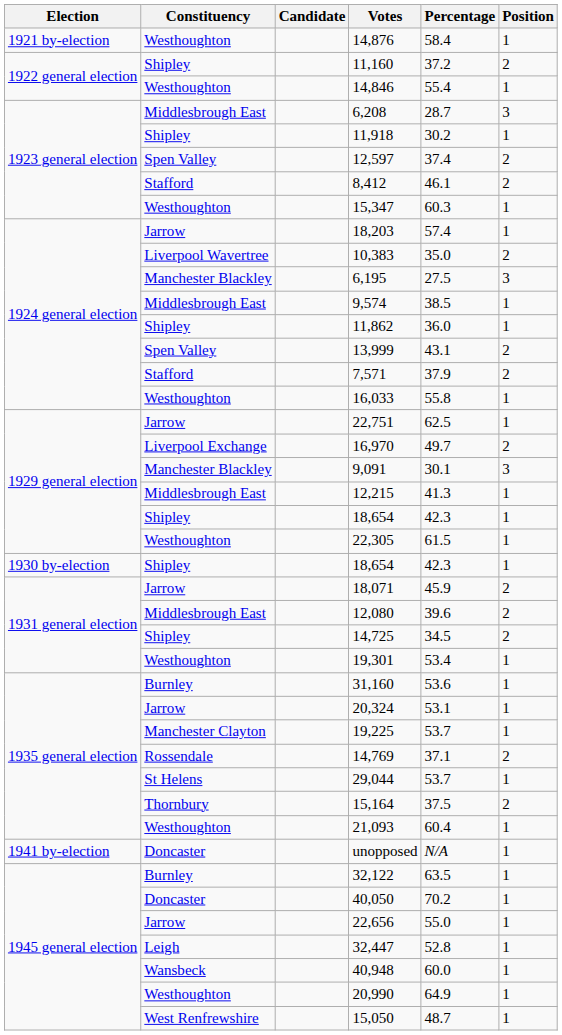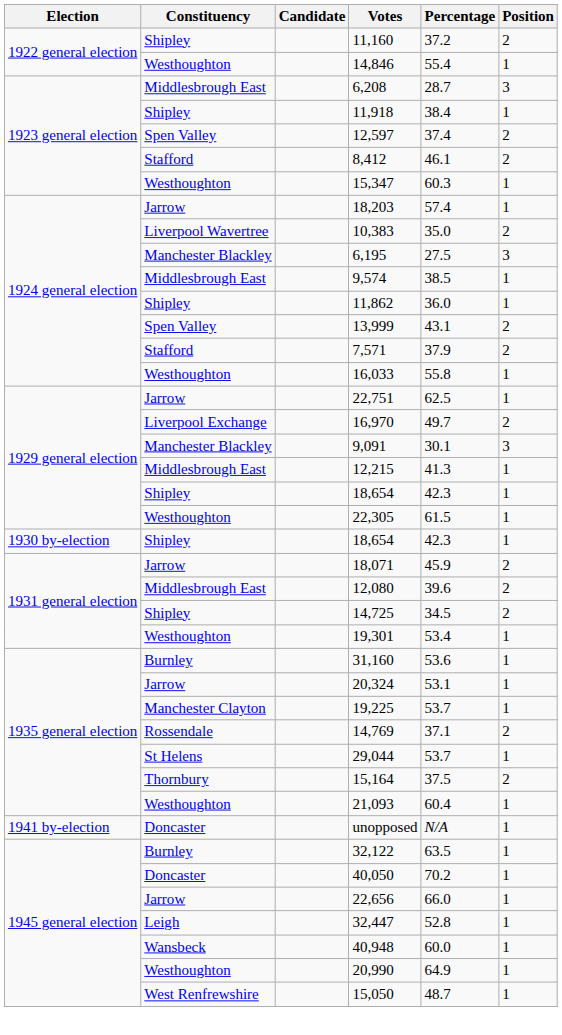- row: 1921 by-election | Westhoughton | 14,876 | 58.4 | 1
11,918 | Percentage: 30.2 -> 38.4
22,656 | Percentage: 55.0 -> 66.0
